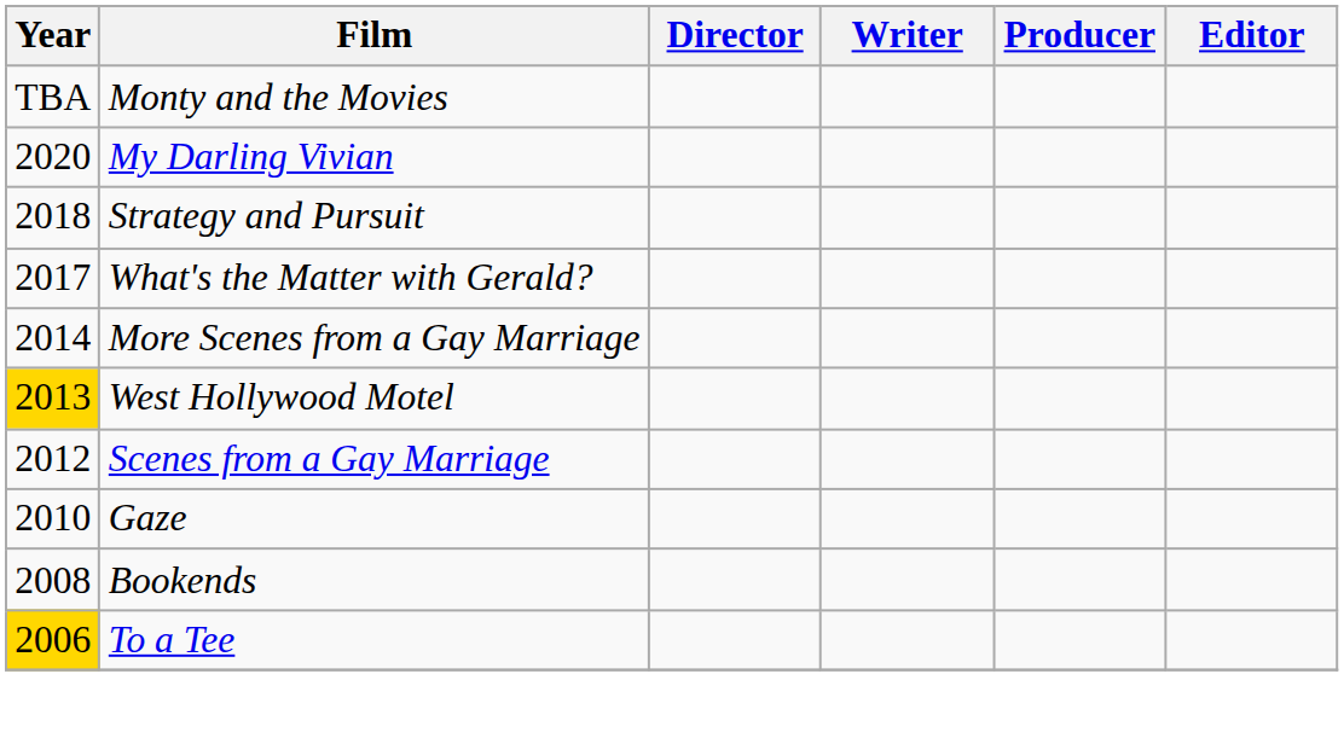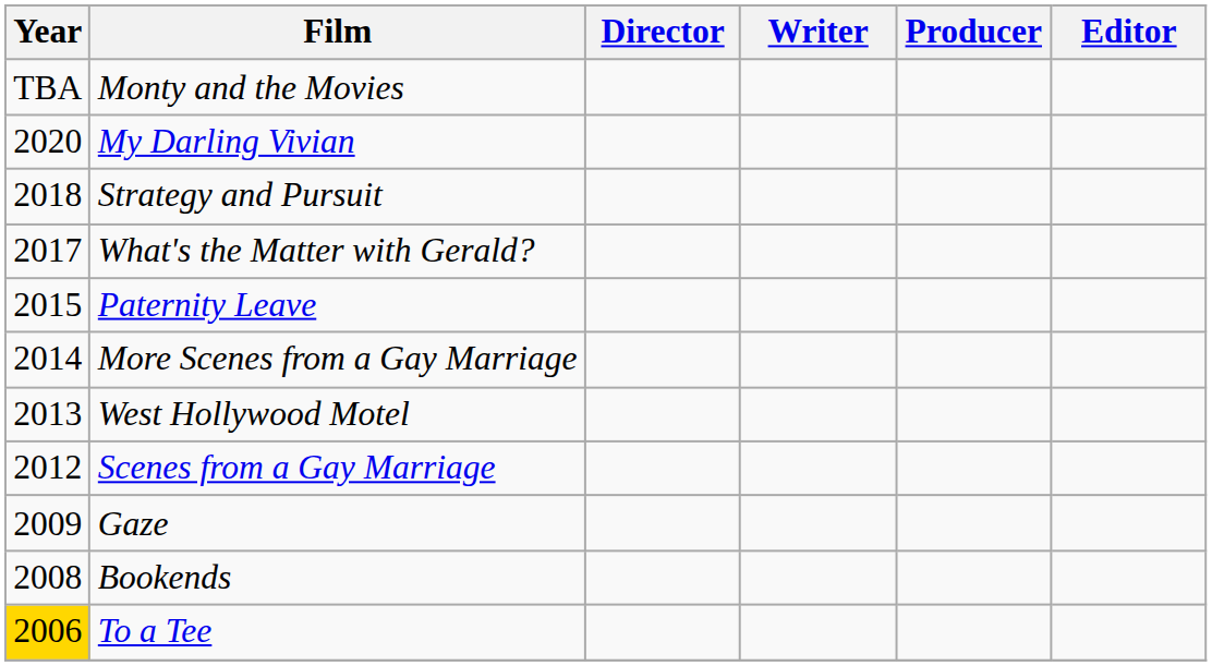+ row: 2015 | Paternity Leave
West Hollywood Motel | Year: gold background -> no background
Gaze | Year: 2010 -> 2009
